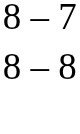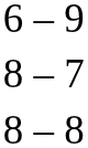+ row: 6 – 9
